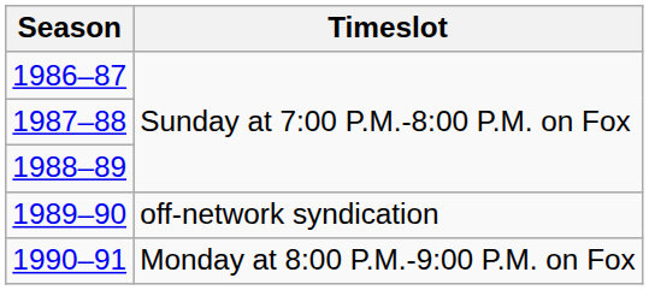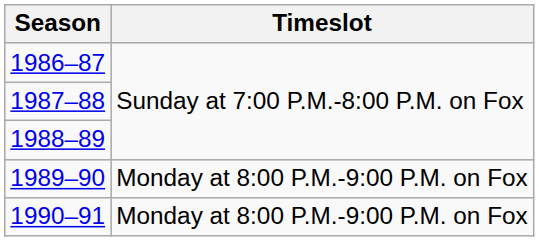1989–90 | Timeslot: off-network syndication -> Monday at 8:00 P.M.-9:00 P.M. on Fox
